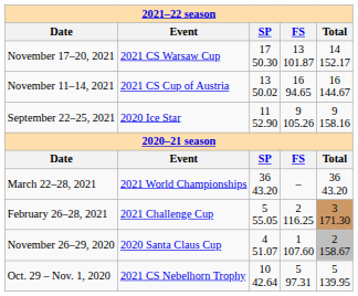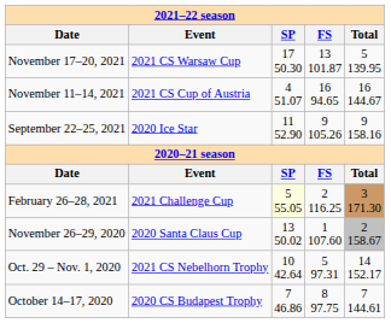November 17–20, 2021 | column 5: 14 152.17 -> 5 139.95
November 11–14, 2021 | column 3: 13 50.02 -> 4 51.07
- row: March 22–28, 2021 | 2021 World Championships | 36 43.20 | – | 36 43.20
February 26–28, 2021 | column 3: no background -> lightyellow background
November 26–29, 2020 | column 3: 4 51.07 -> 13 50.02
Oct. 29 – Nov. 1, 2020 | column 5: 5 139.95 -> 14 152.17
+ row: October 14–17, 2020 | 2020 CS Budapest Trophy | 7 46.86 | 8 97.75 | 7 144.61
